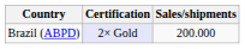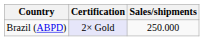Brazil (ABPD) | Sales/shipments: 200.000 -> 250.000
